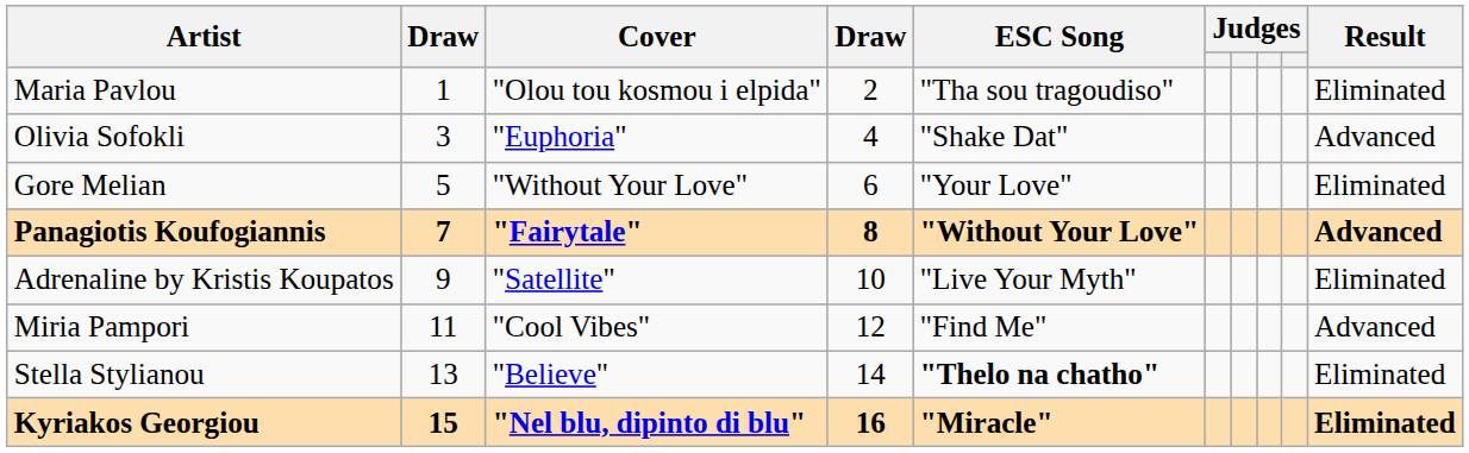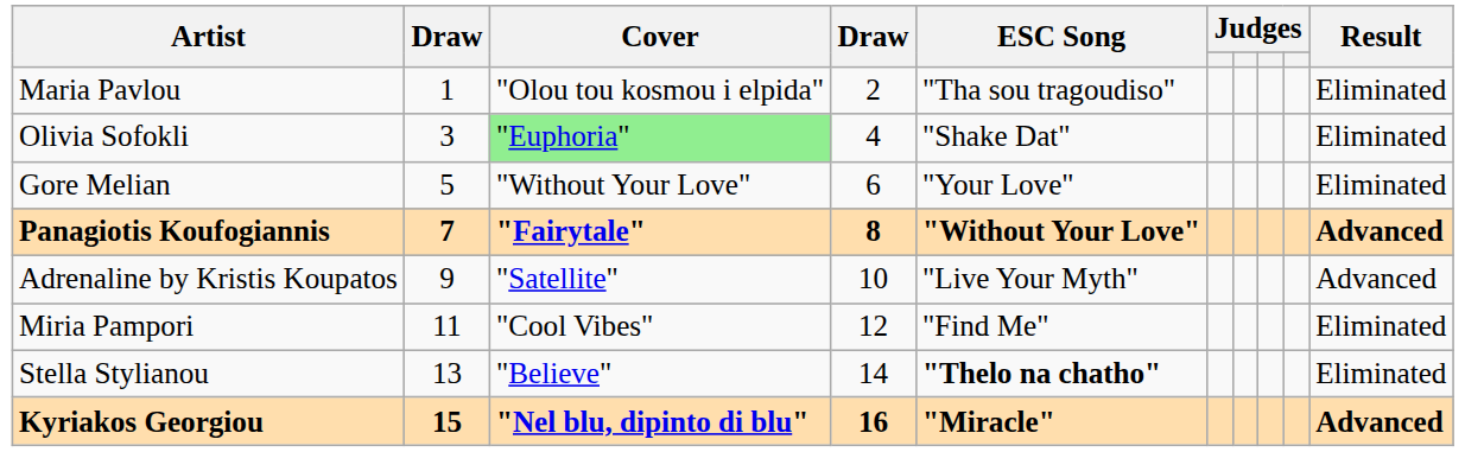Olivia Sofokli | Cover: no background -> lightgreen background
Olivia Sofokli | Result: Advanced -> Eliminated
Adrenaline by Kristis Koupatos | Result: Eliminated -> Advanced
Miria Pampori | Result: Advanced -> Eliminated
Kyriakos Georgiou | Result: Eliminated -> Advanced
